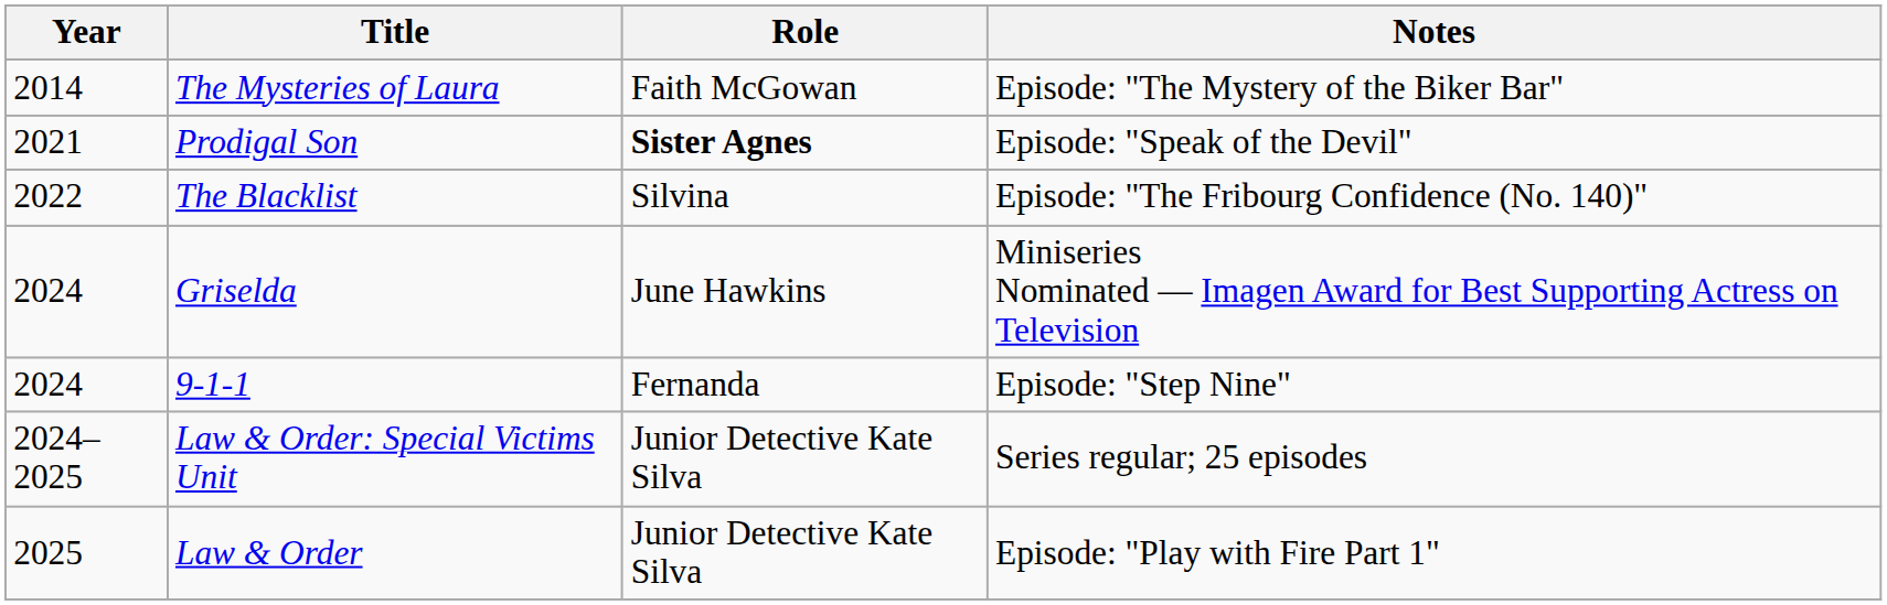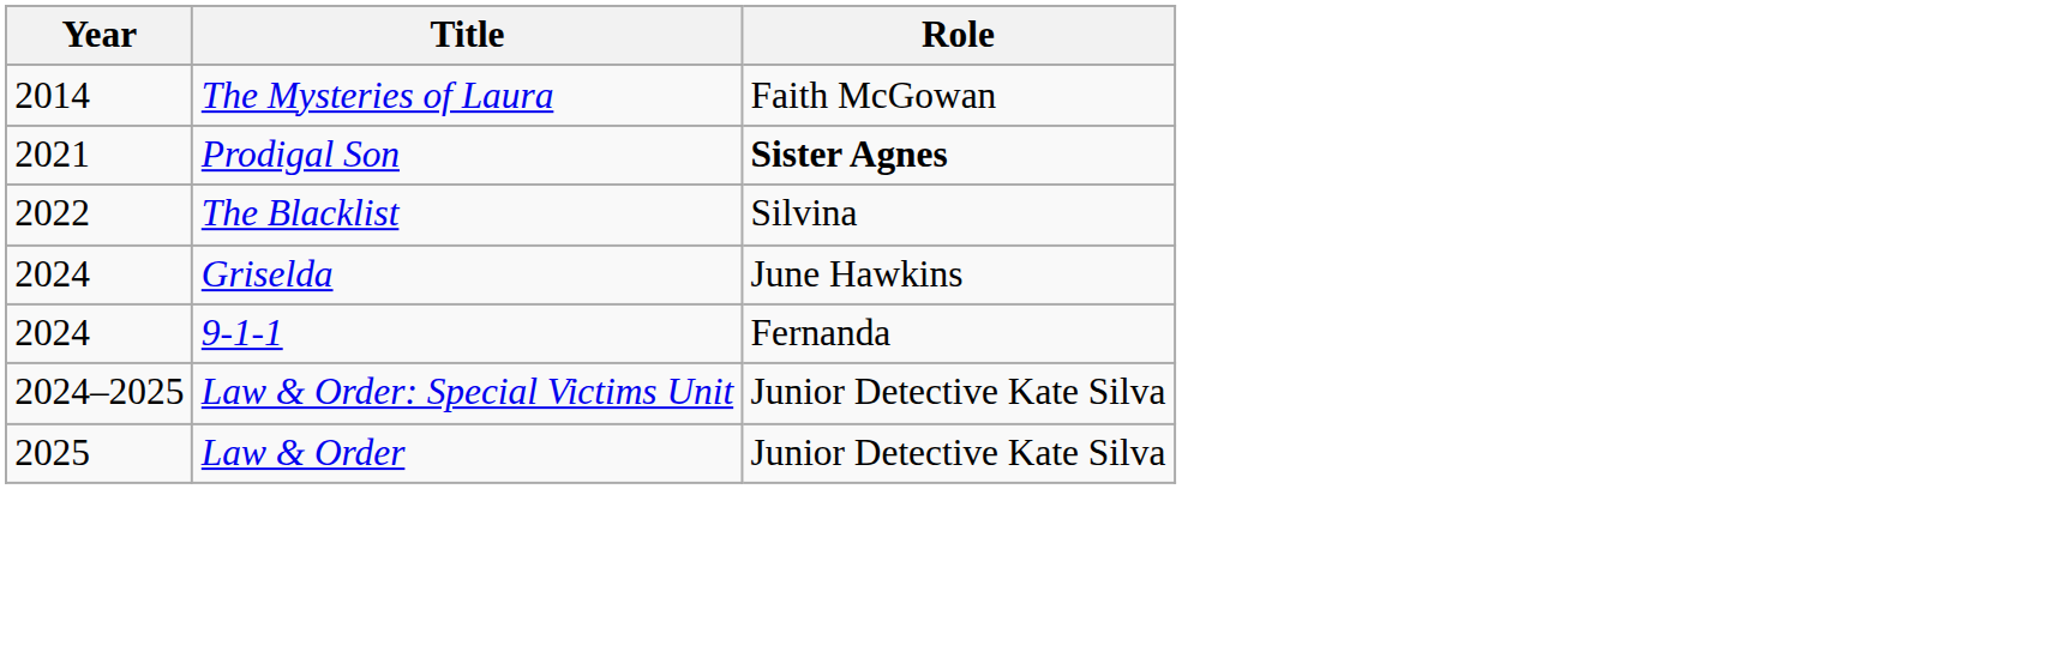- column: Notes | Episode: "The Mystery of the Biker Bar" | Episode: "Speak of the Devil" | Episode: "The Fribourg Confidence (No. 140)" | Miniseries Nominated — Imagen Award for Best Supporting Actress on Television | Episode: "Step Nine" | Series regular; 25 episodes | Episode: "Play with Fire Part 1"
